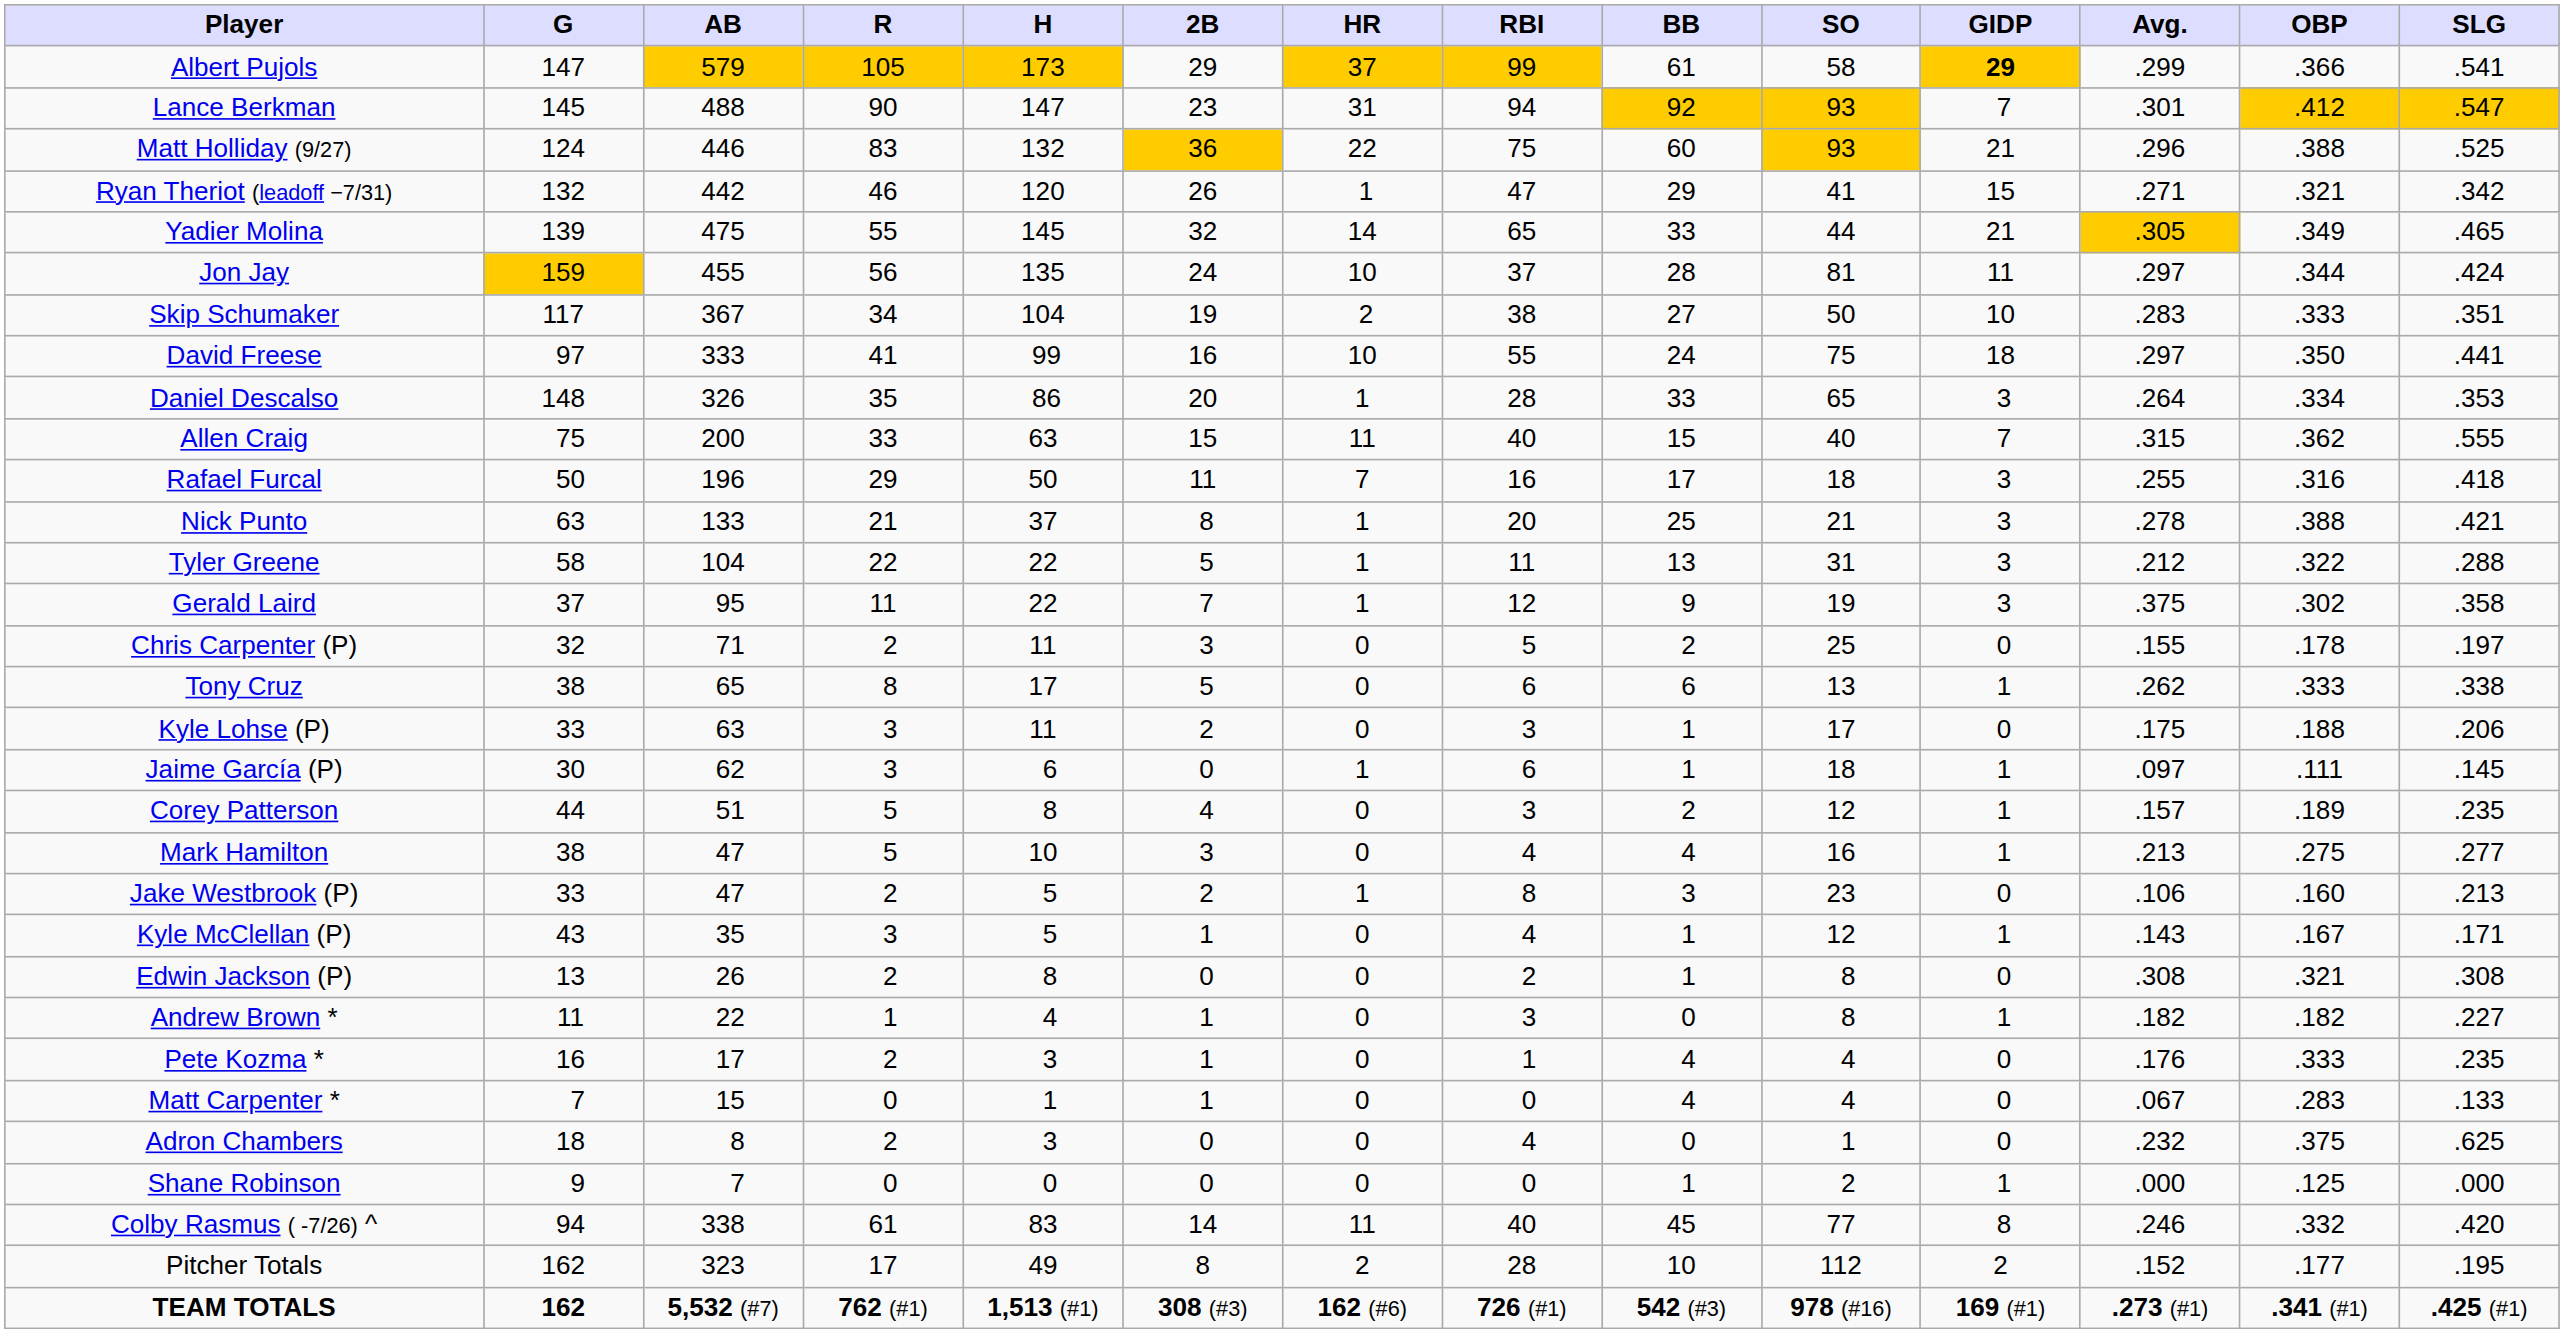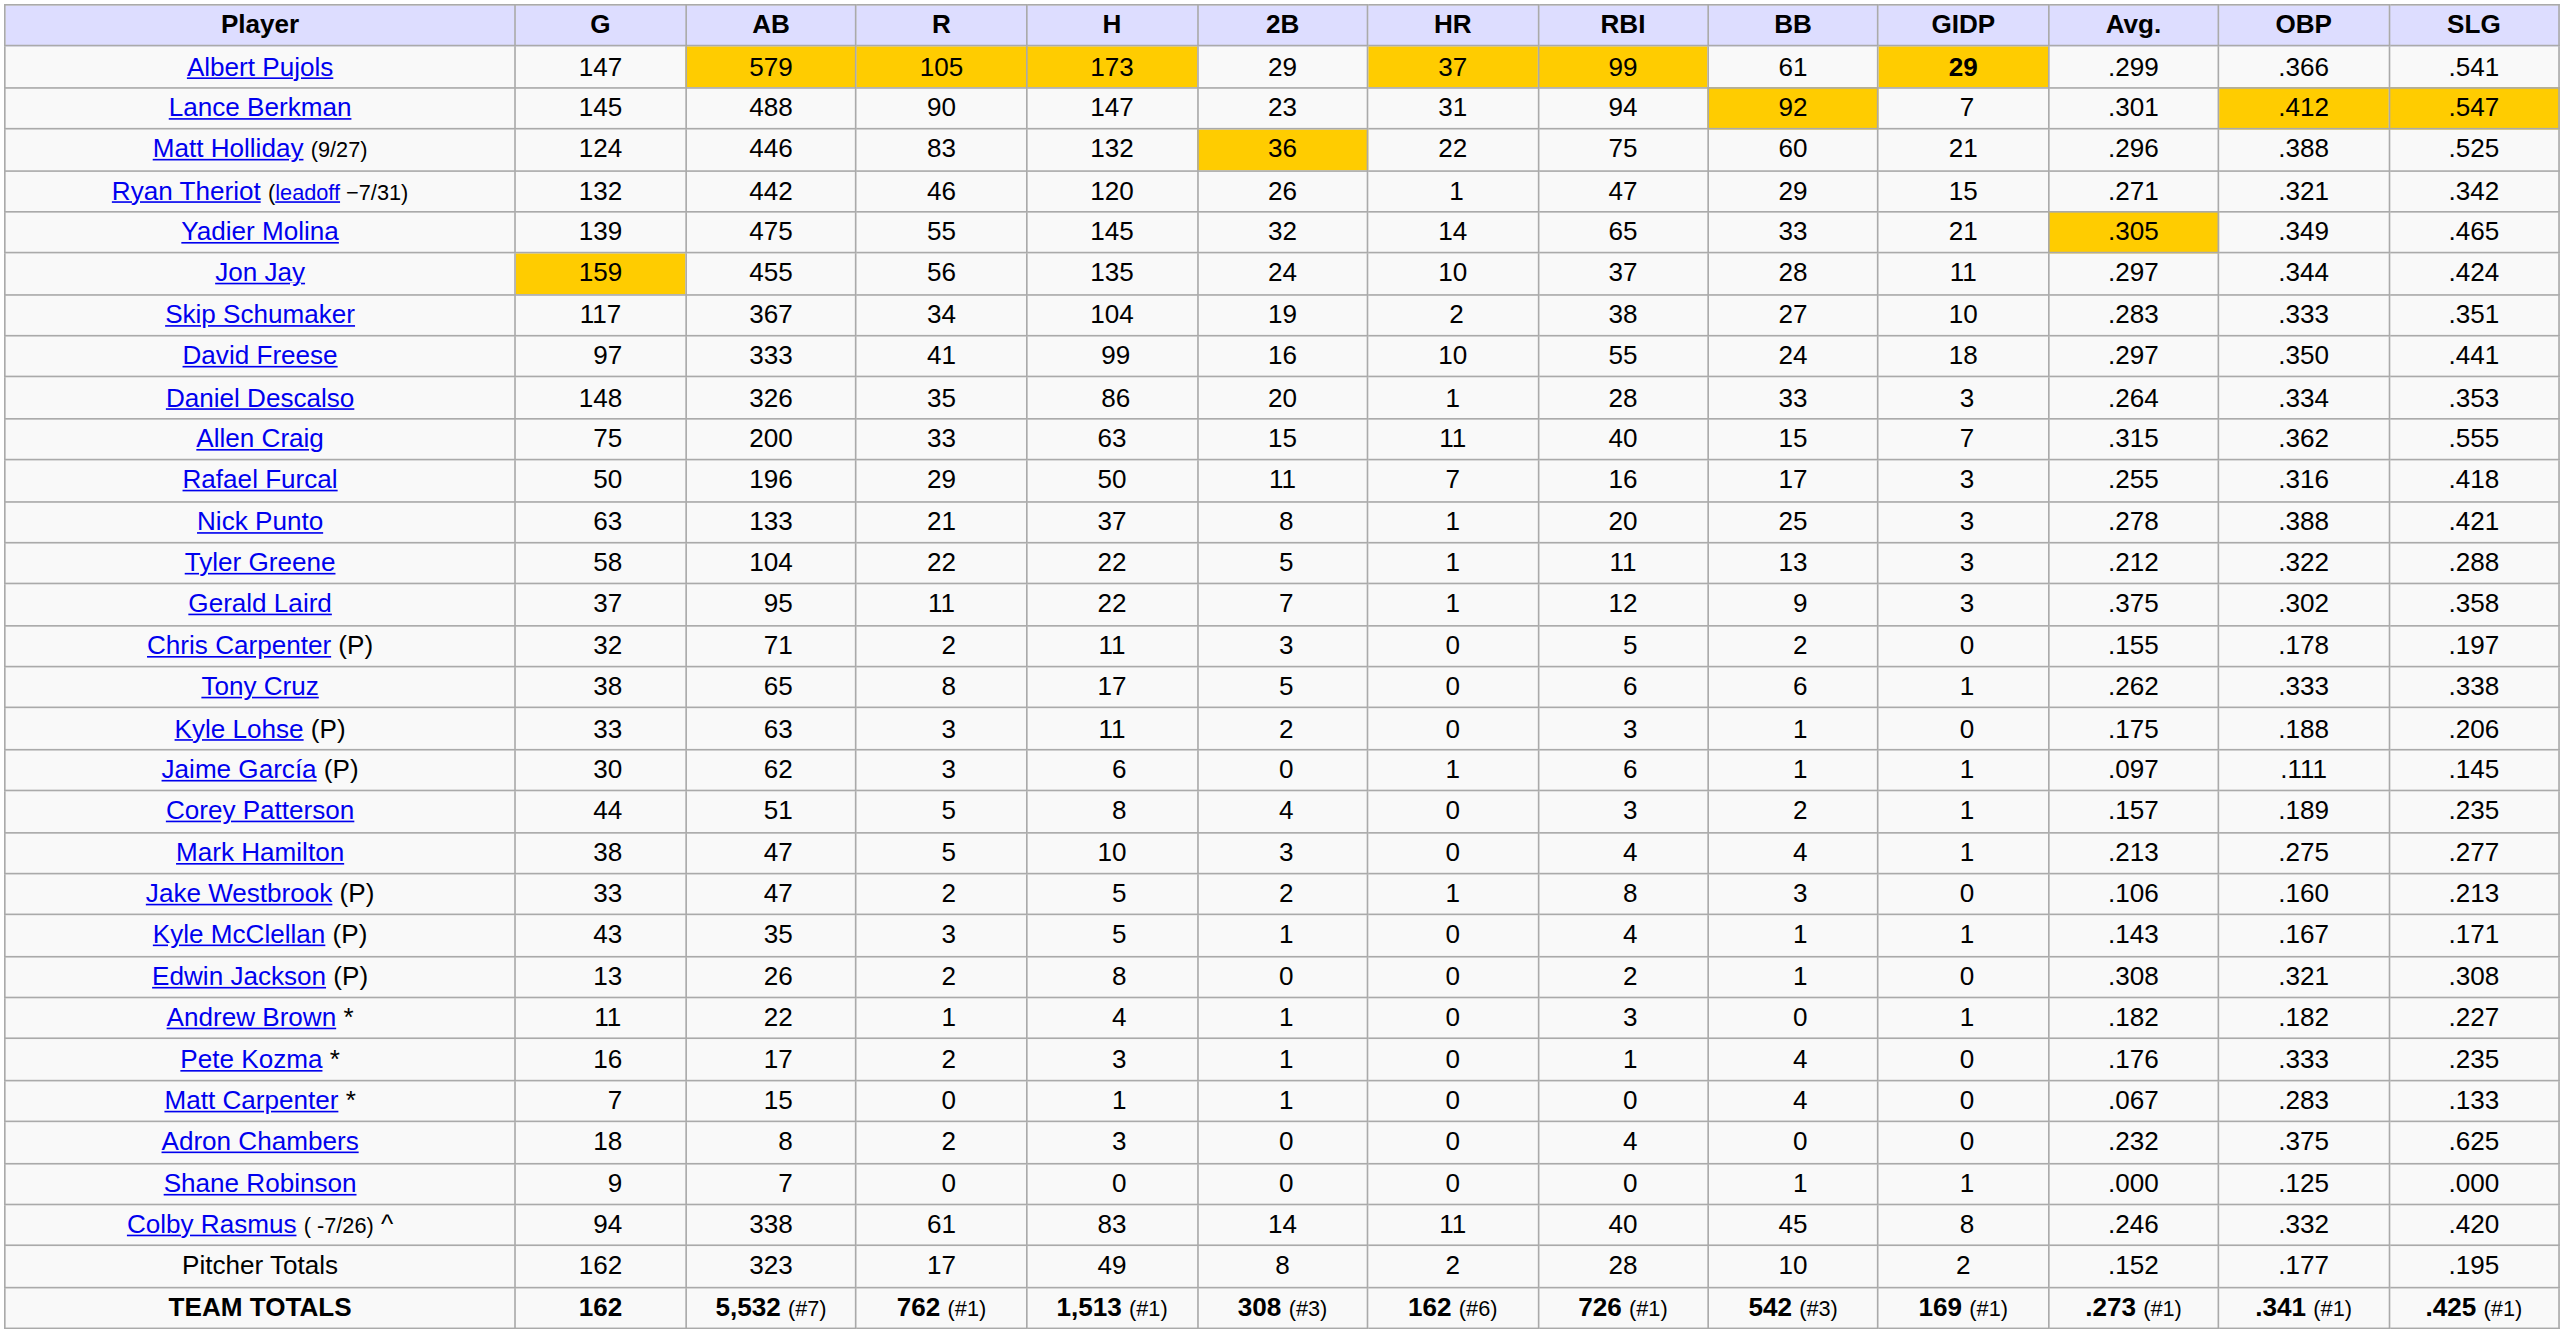- column: SO | 58 | 93 | 93 | 41 | 44 | 81 | 50 | 75 | 65 | 40 | 18 | 21 | 31 | 19 | 25 | 13 | 17 | 18 | 12 | 16 | 23 | 12 | 8 | 8 | 4 | 4 | 1 | 2 | 77 | 112 | 978 (#16)
